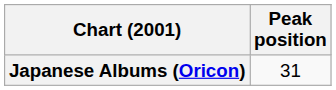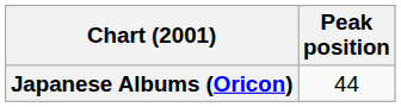Japanese Albums (Oricon) | Peak position: 31 -> 44
